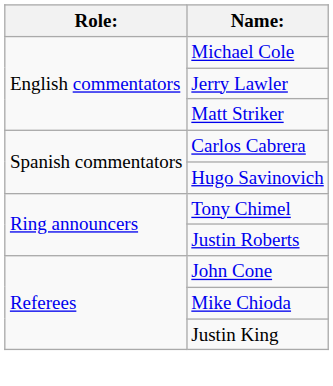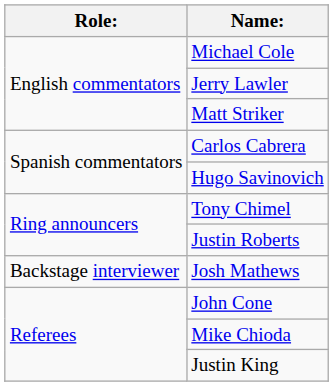+ row: Backstage interviewer | Josh Mathews
